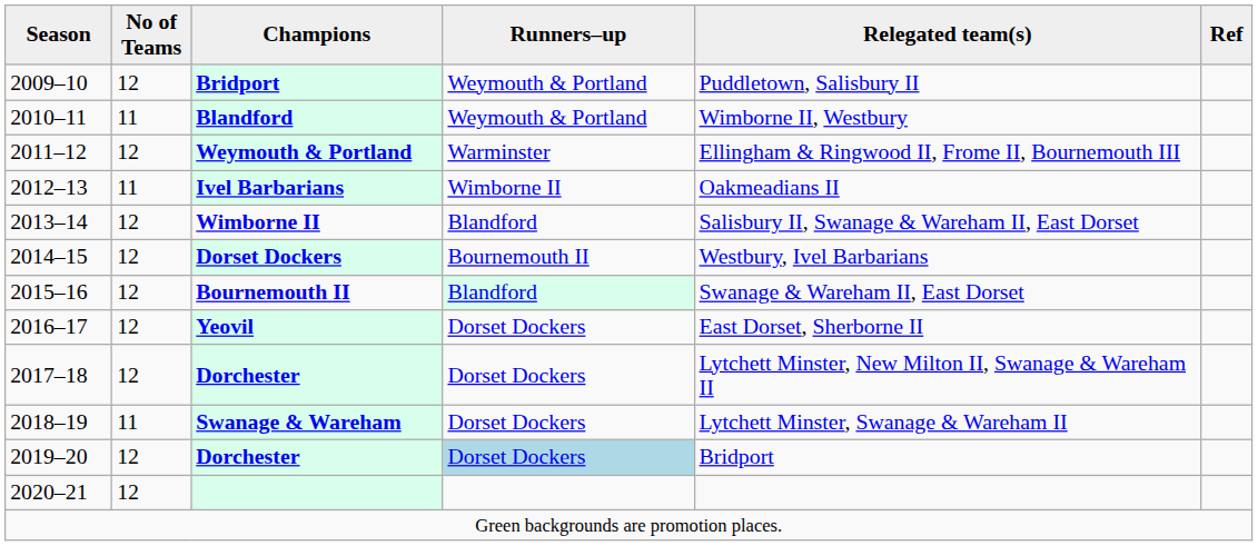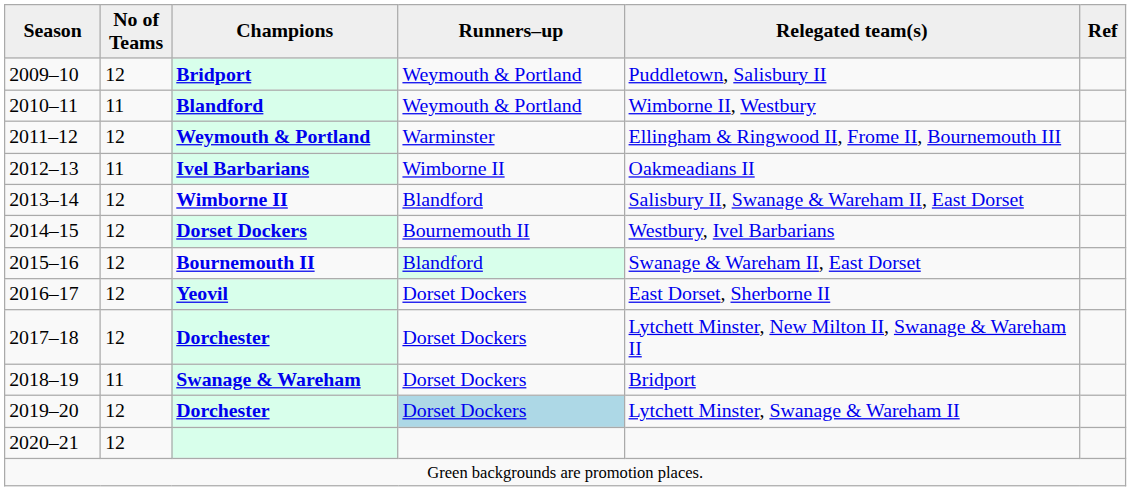Swanage & Wareham | Relegated team(s): Lytchett Minster, Swanage & Wareham II -> Bridport
2019–20 / Dorchester | Relegated team(s): Bridport -> Lytchett Minster, Swanage & Wareham II
